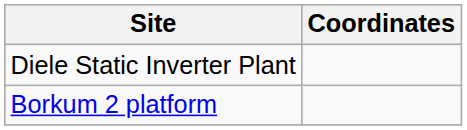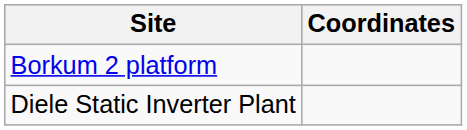rows swapped: Diele Static Inverter Plant <-> Borkum 2 platform
